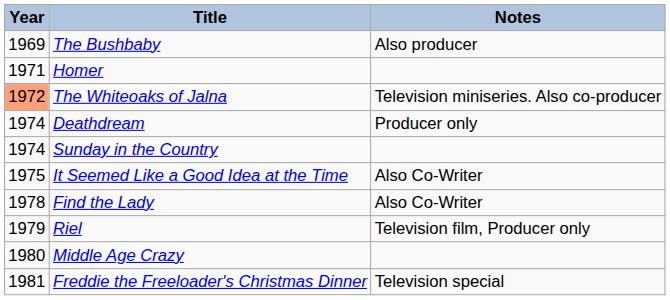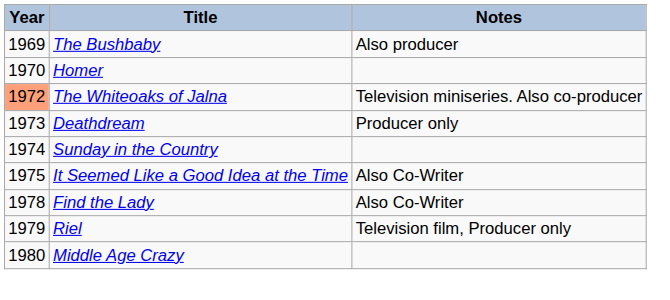Homer | Year: 1971 -> 1970
Deathdream | Year: 1974 -> 1973
- row: 1981 | Freddie the Freeloader's Christmas Dinner | Television special
